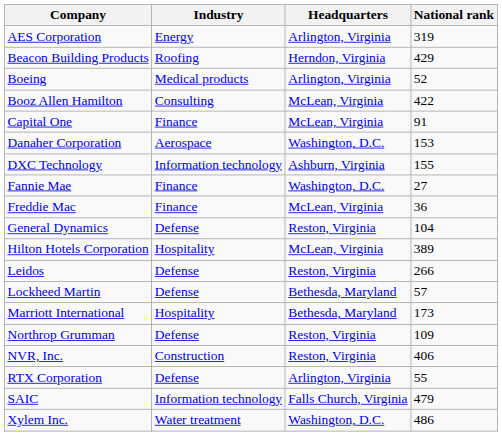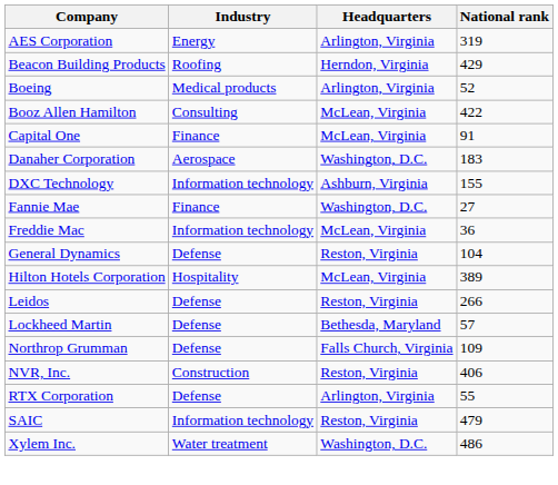Danaher Corporation | National rank: 153 -> 183
Freddie Mac | Industry: Finance -> Information technology
- row: Marriott International | Hospitality | Bethesda, Maryland | 173
Northrop Grumman | Headquarters: Reston, Virginia -> Falls Church, Virginia
SAIC | Headquarters: Falls Church, Virginia -> Reston, Virginia
